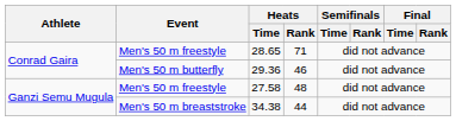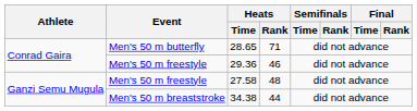28.65 | Event: Men's 50 m freestyle -> Men's 50 m butterfly
29.36 | Event: Men's 50 m butterfly -> Men's 50 m freestyle
